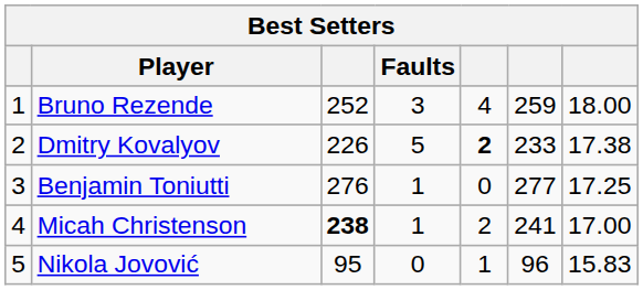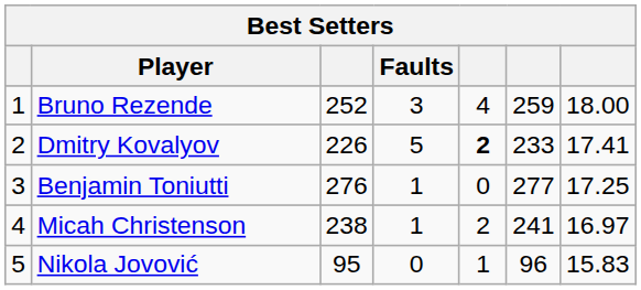Dmitry Kovalyov | column 7: 17.38 -> 17.41
Micah Christenson | column 3: bold -> normal
Micah Christenson | column 7: 17.00 -> 16.97
